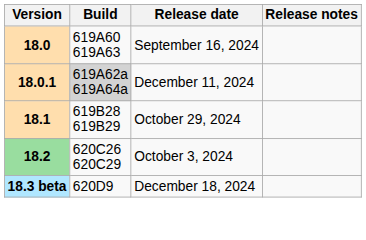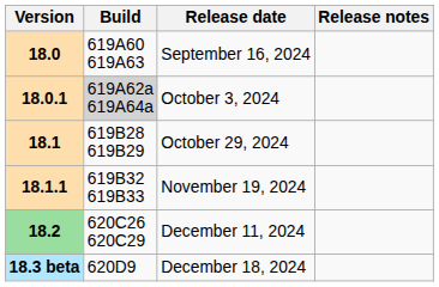18.0.1 | Release date: December 11, 2024 -> October 3, 2024
+ row: 18.1.1 | 619B32 619B33 | November 19, 2024
18.2 | Release date: October 3, 2024 -> December 11, 2024
